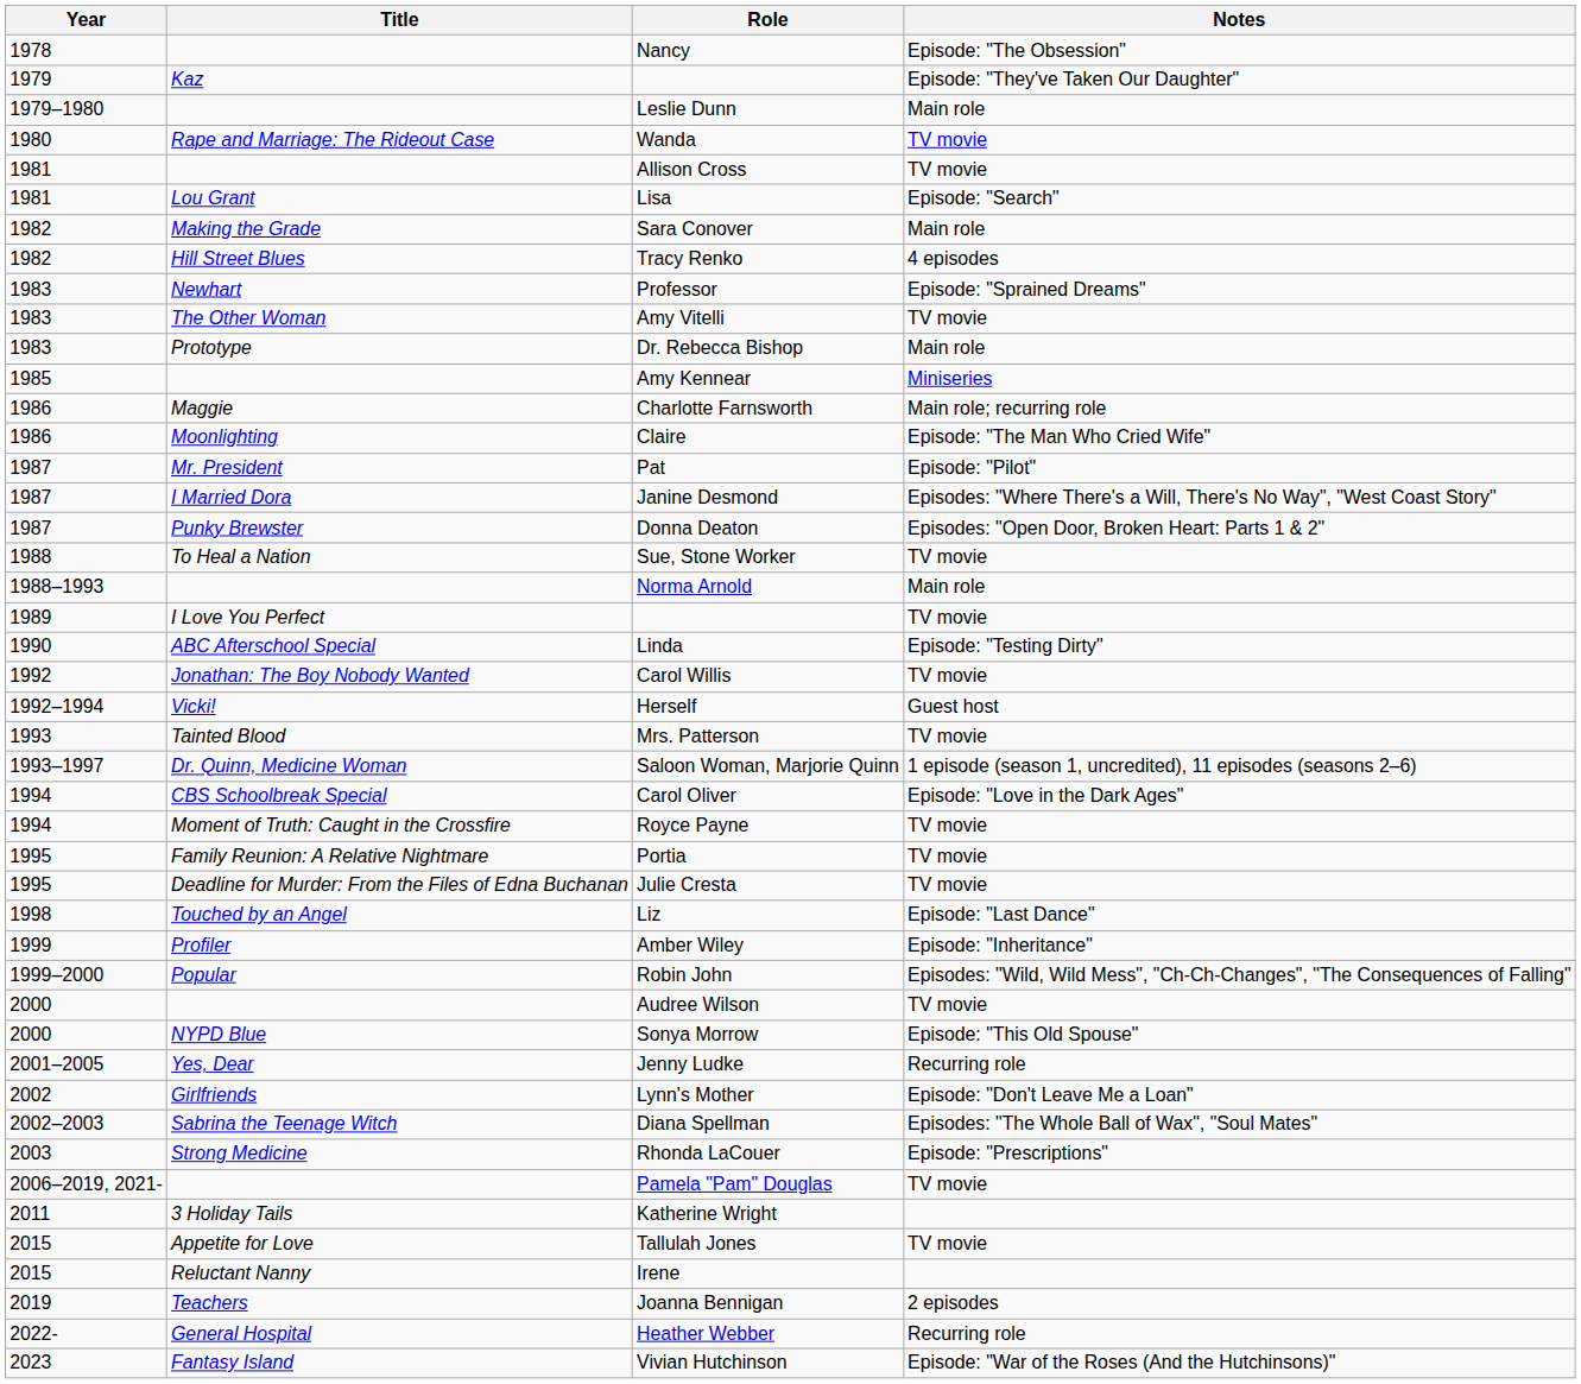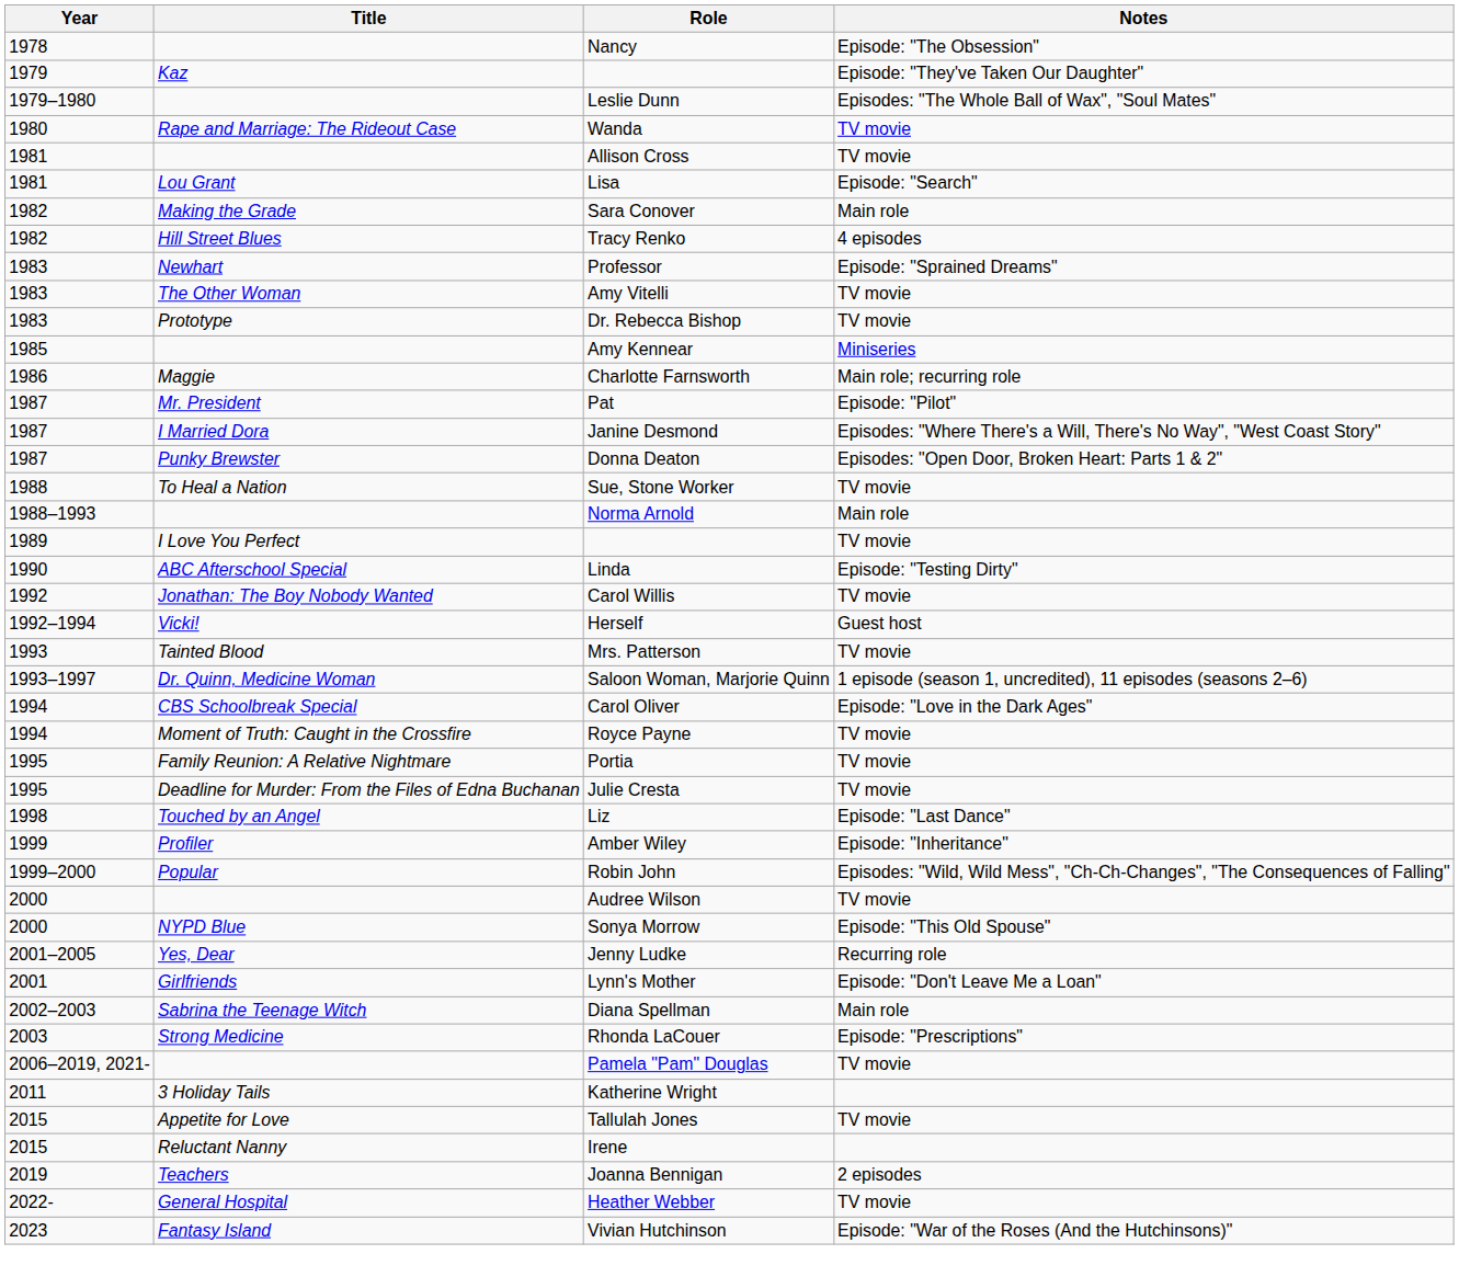Leslie Dunn | Notes: Main role -> Episodes: "The Whole Ball of Wax", "Soul Mates"
Dr. Rebecca Bishop | Notes: Main role -> TV movie
- row: 1986 | Moonlighting | Claire | Episode: "The Man Who Cried Wife"
Lynn's Mother | Year: 2002 -> 2001
Diana Spellman | Notes: Episodes: "The Whole Ball of Wax", "Soul Mates" -> Main role
Heather Webber | Notes: Recurring role -> TV movie
